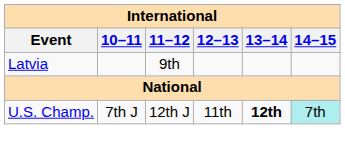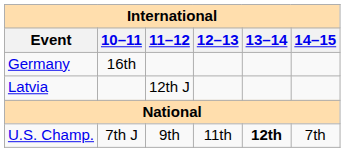+ row: Germany | 16th
Latvia | 11–12: 9th -> 12th J
U.S. Champ. | 11–12: 12th J -> 9th
U.S. Champ. | 14–15: paleturquoise background -> no background
